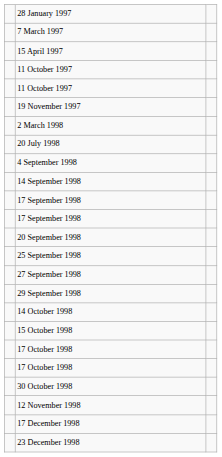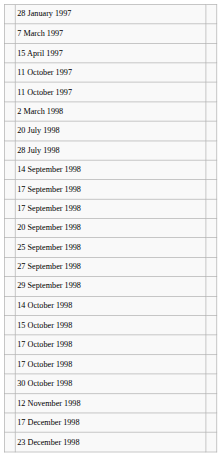- row: 19 November 1997
+ row: 28 July 1998
- row: 4 September 1998
